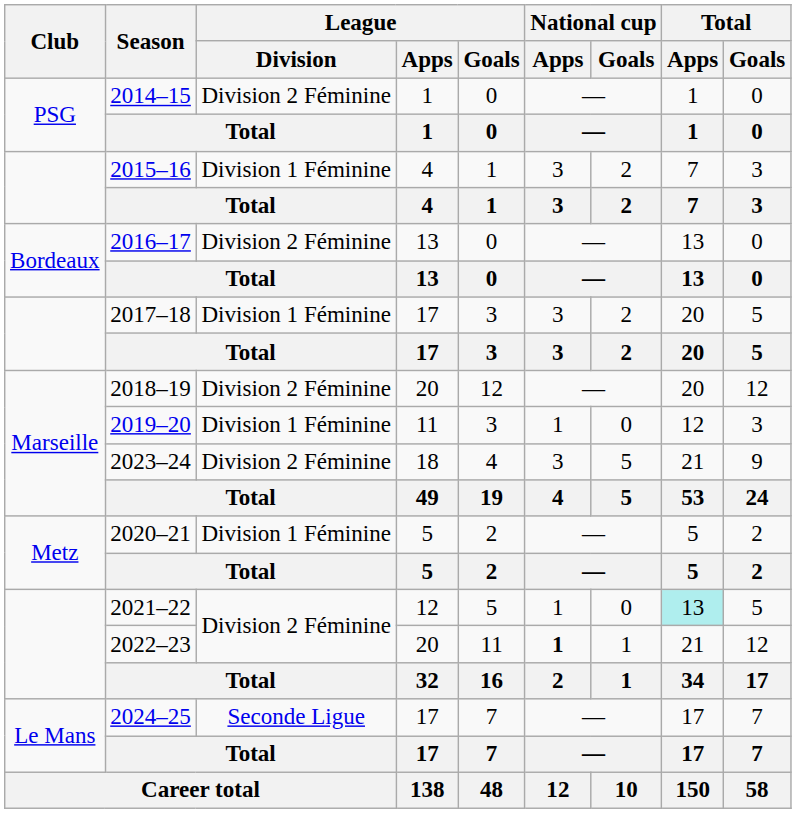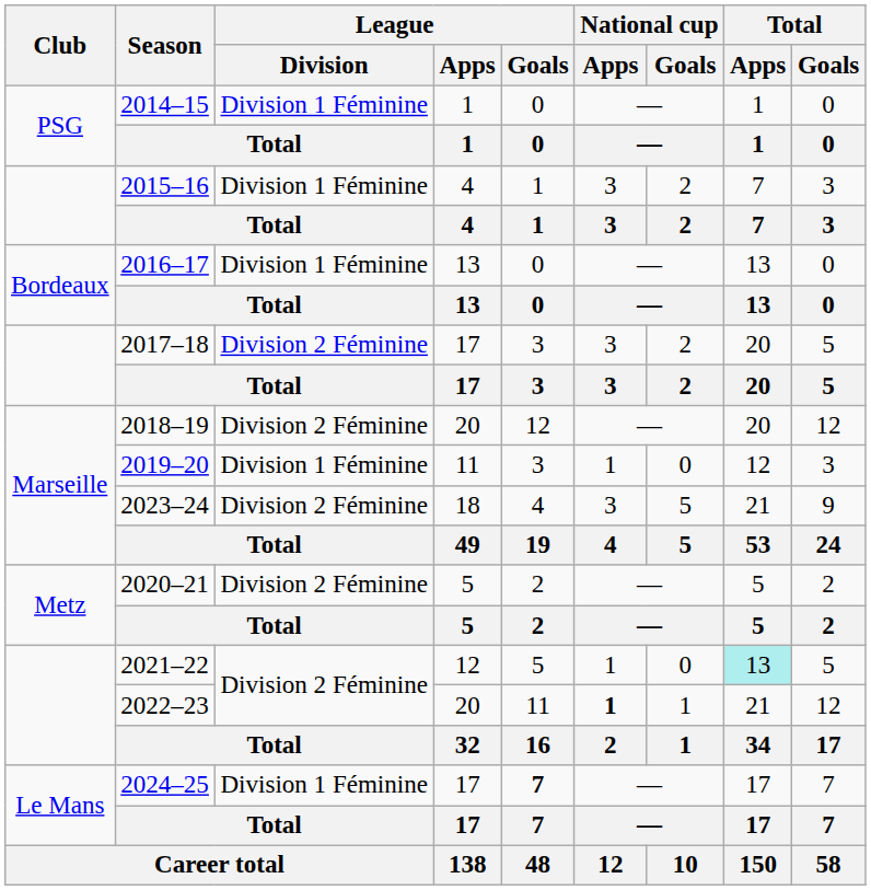2014–15 | League / Division: Division 2 Féminine -> Division 1 Féminine
2016–17 | League / Division: Division 2 Féminine -> Division 1 Féminine
2017–18 | League / Division: Division 1 Féminine -> Division 2 Féminine
2020–21 | League / Division: Division 1 Féminine -> Division 2 Féminine
2024–25 | League / Division: Seconde Ligue -> Division 1 Féminine
2024–25 | League / Goals: normal -> bold
